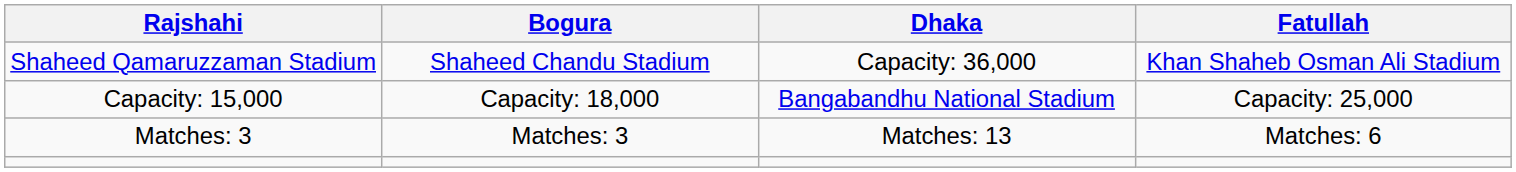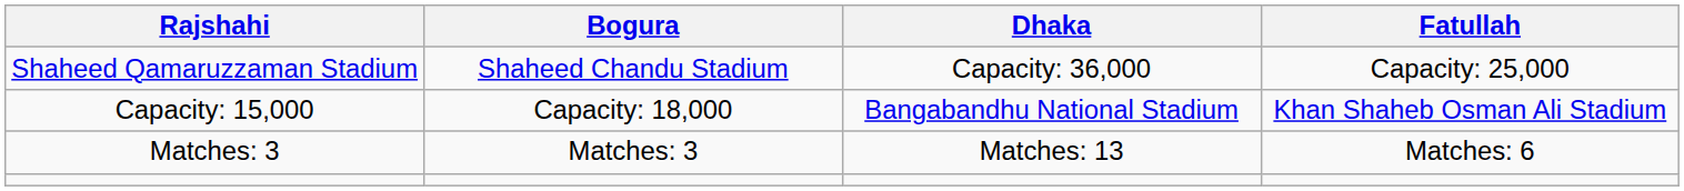Shaheed Qamaruzzaman Stadium | Fatullah: Khan Shaheb Osman Ali Stadium -> Capacity: 25,000
Capacity: 15,000 | Fatullah: Capacity: 25,000 -> Khan Shaheb Osman Ali Stadium
